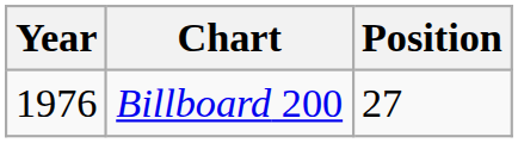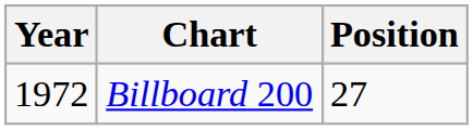Billboard 200 | Year: 1976 -> 1972
